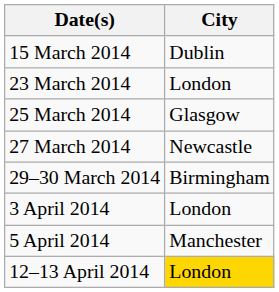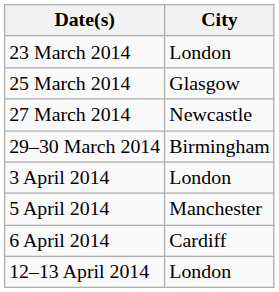- row: 15 March 2014 | Dublin
+ row: 6 April 2014 | Cardiff
12–13 April 2014 | City: gold background -> no background
